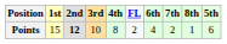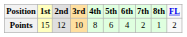columns swapped: 5th <-> FL
Points | 2nd: bold -> normal
